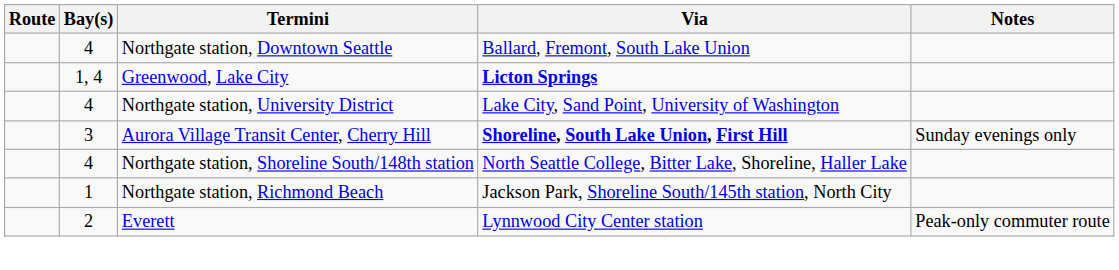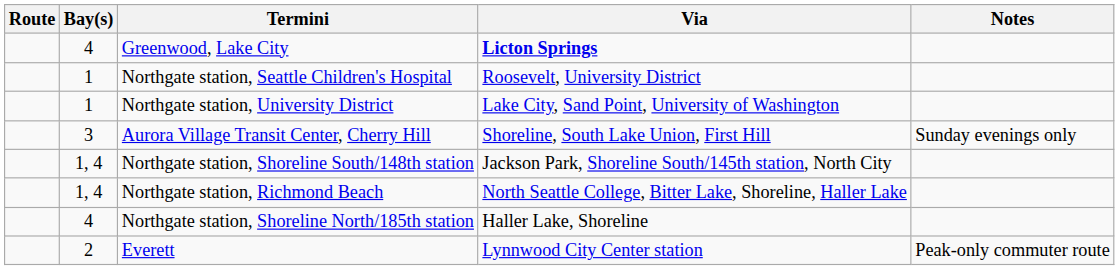- row: 4 | Northgate station, Downtown Seattle | Ballard, Fremont, South Lake Union
Greenwood, Lake City | Bay(s): 1, 4 -> 4
+ row: 1 | Northgate station, Seattle Children's Hospital | Roosevelt, University District
Northgate station, University District | Bay(s): 4 -> 1
Aurora Village Transit Center, Cherry Hill | Via: bold -> normal
Northgate station, Shoreline South/148th station | Bay(s): 4 -> 1, 4
Northgate station, Shoreline South/148th station | Via: North Seattle College, Bitter Lake, Shoreline, Haller Lake -> Jackson Park, Shoreline South/145th station, North City
Northgate station, Richmond Beach | Bay(s): 1 -> 1, 4
Northgate station, Richmond Beach | Via: Jackson Park, Shoreline South/145th station, North City -> North Seattle College, Bitter Lake, Shoreline, Haller Lake
+ row: 4 | Northgate station, Shoreline North/185th station | Haller Lake, Shoreline
